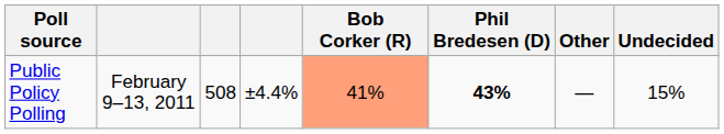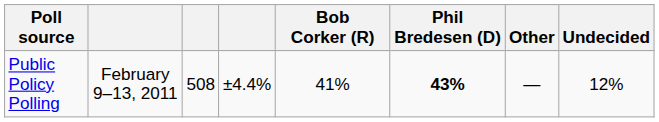Public Policy Polling | Bob Corker (R): lightsalmon background -> no background
Public Policy Polling | Undecided: 15% -> 12%
